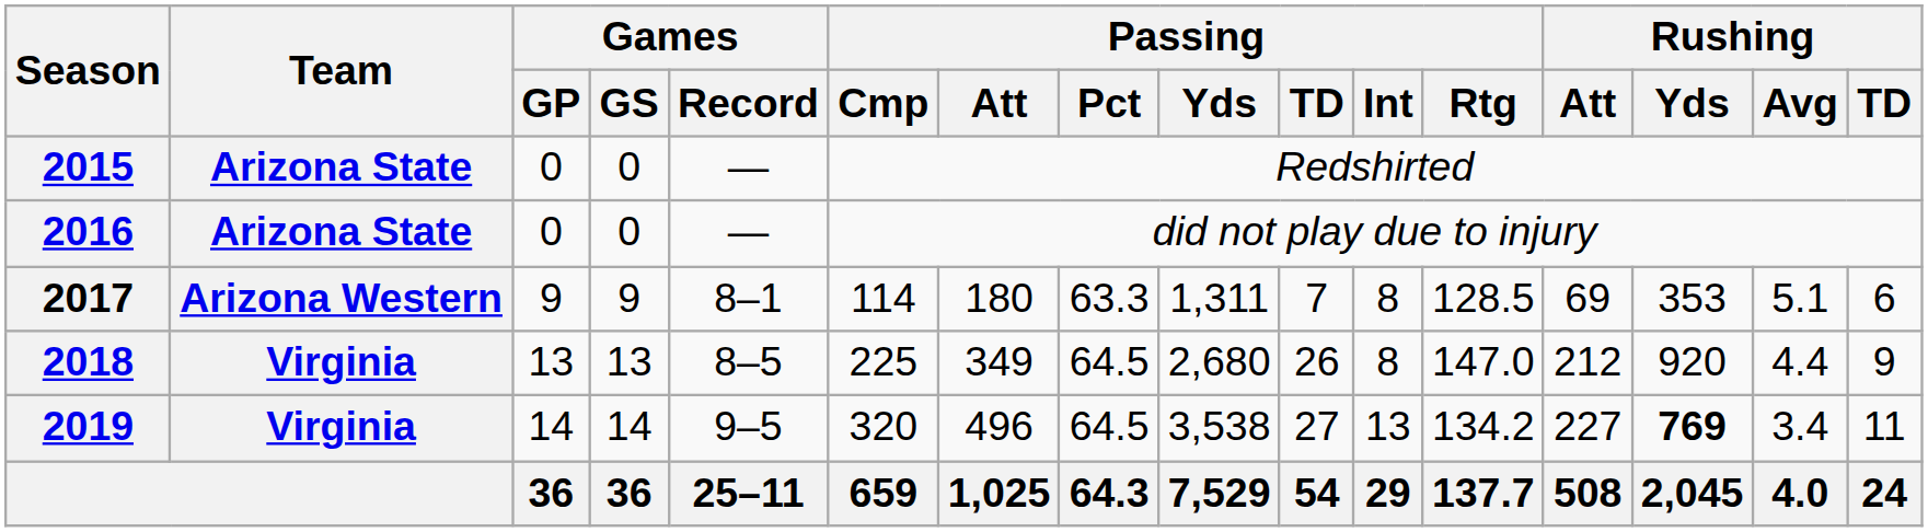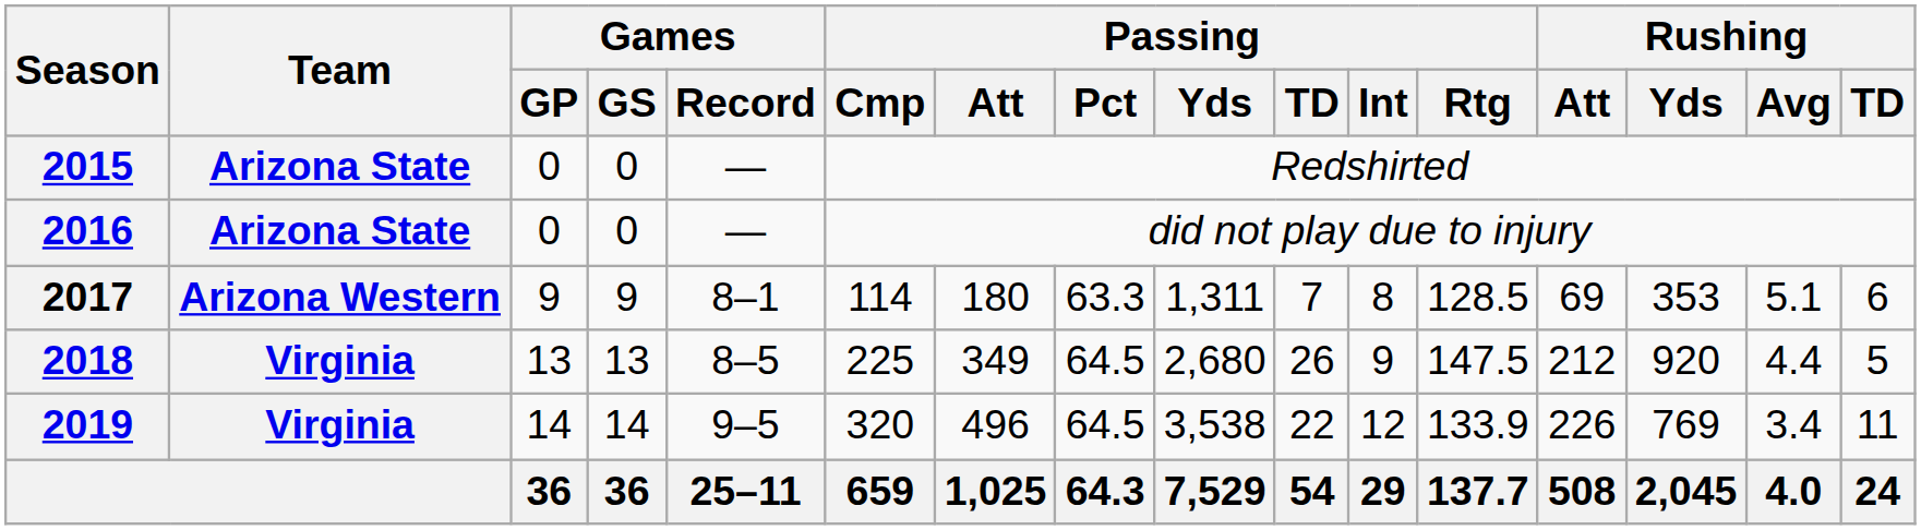2018 | Passing / Int: 8 -> 9
2018 | Passing / Rtg: 147.0 -> 147.5
2018 | Rushing / TD: 9 -> 5
2019 | Passing / TD: 27 -> 22
2019 | Passing / Int: 13 -> 12
2019 | Passing / Rtg: 134.2 -> 133.9
2019 | Rushing / Att: 227 -> 226
2019 | Rushing / Yds: bold -> normal
